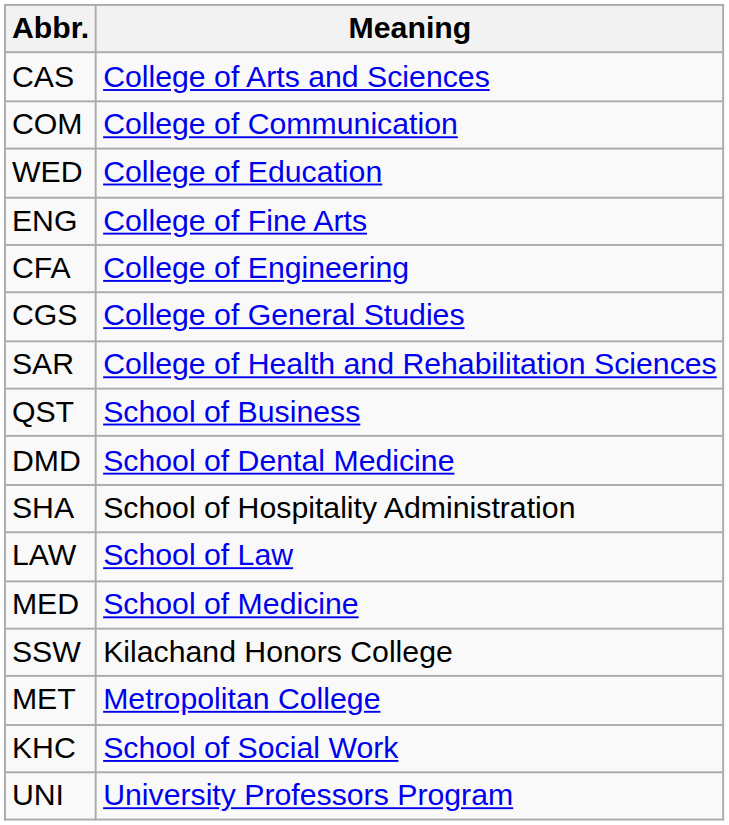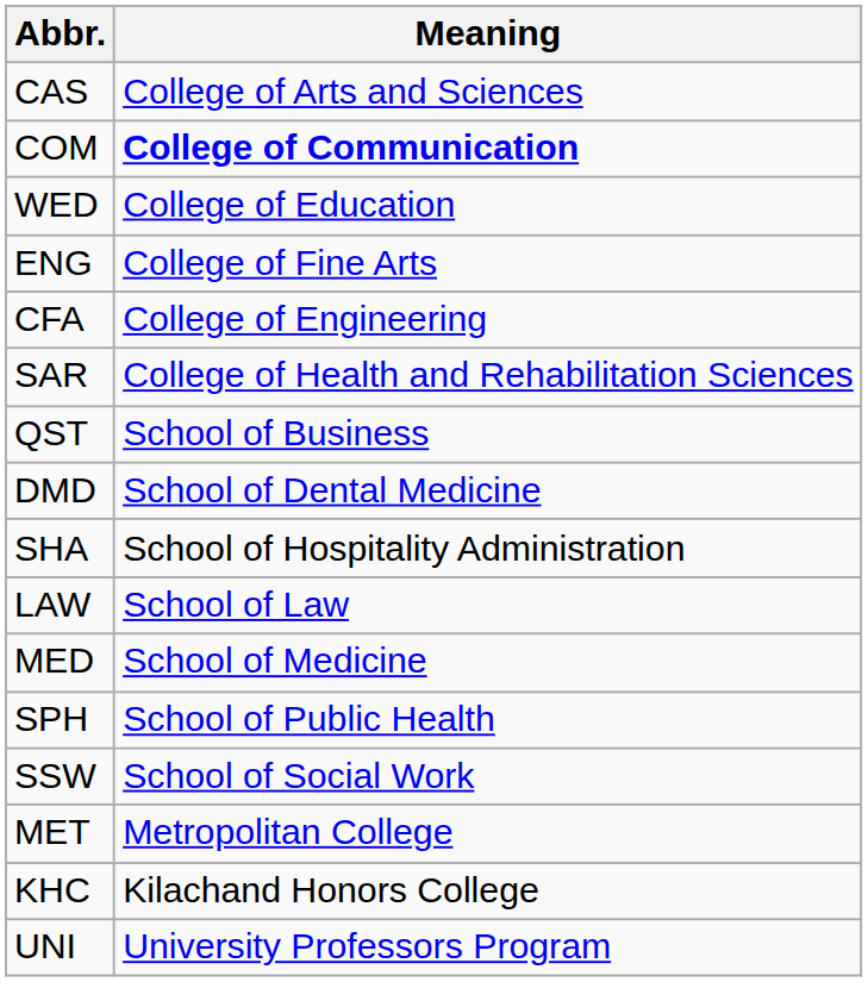COM | Meaning: normal -> bold
- row: CGS | College of General Studies
+ row: SPH | School of Public Health
SSW | Meaning: Kilachand Honors College -> School of Social Work
KHC | Meaning: School of Social Work -> Kilachand Honors College
